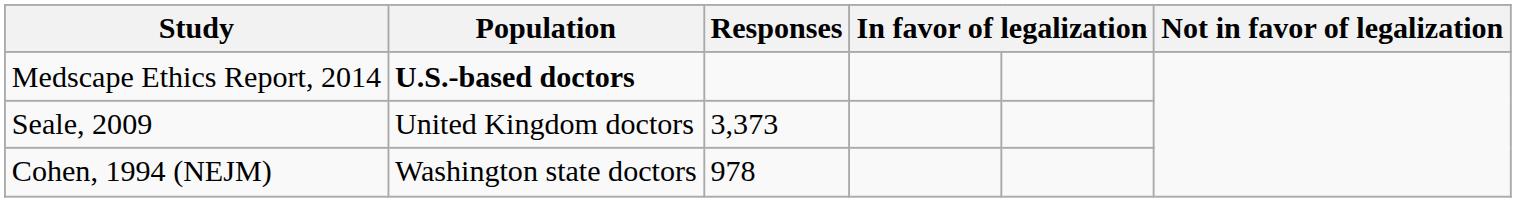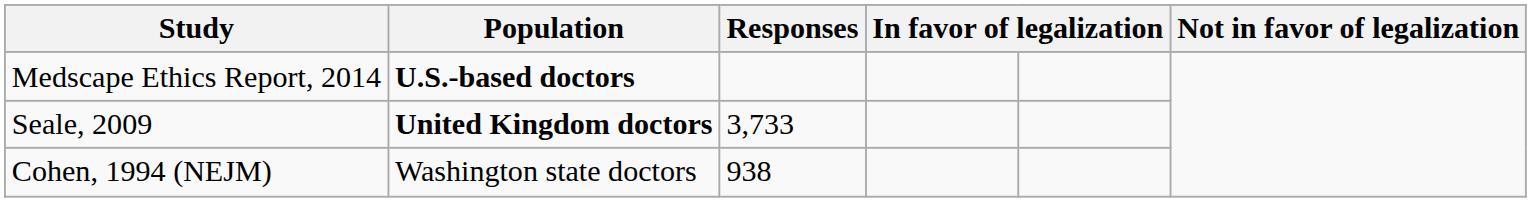Seale, 2009 | Population: normal -> bold
Seale, 2009 | Responses: 3,373 -> 3,733
Cohen, 1994 (NEJM) | Responses: 978 -> 938
